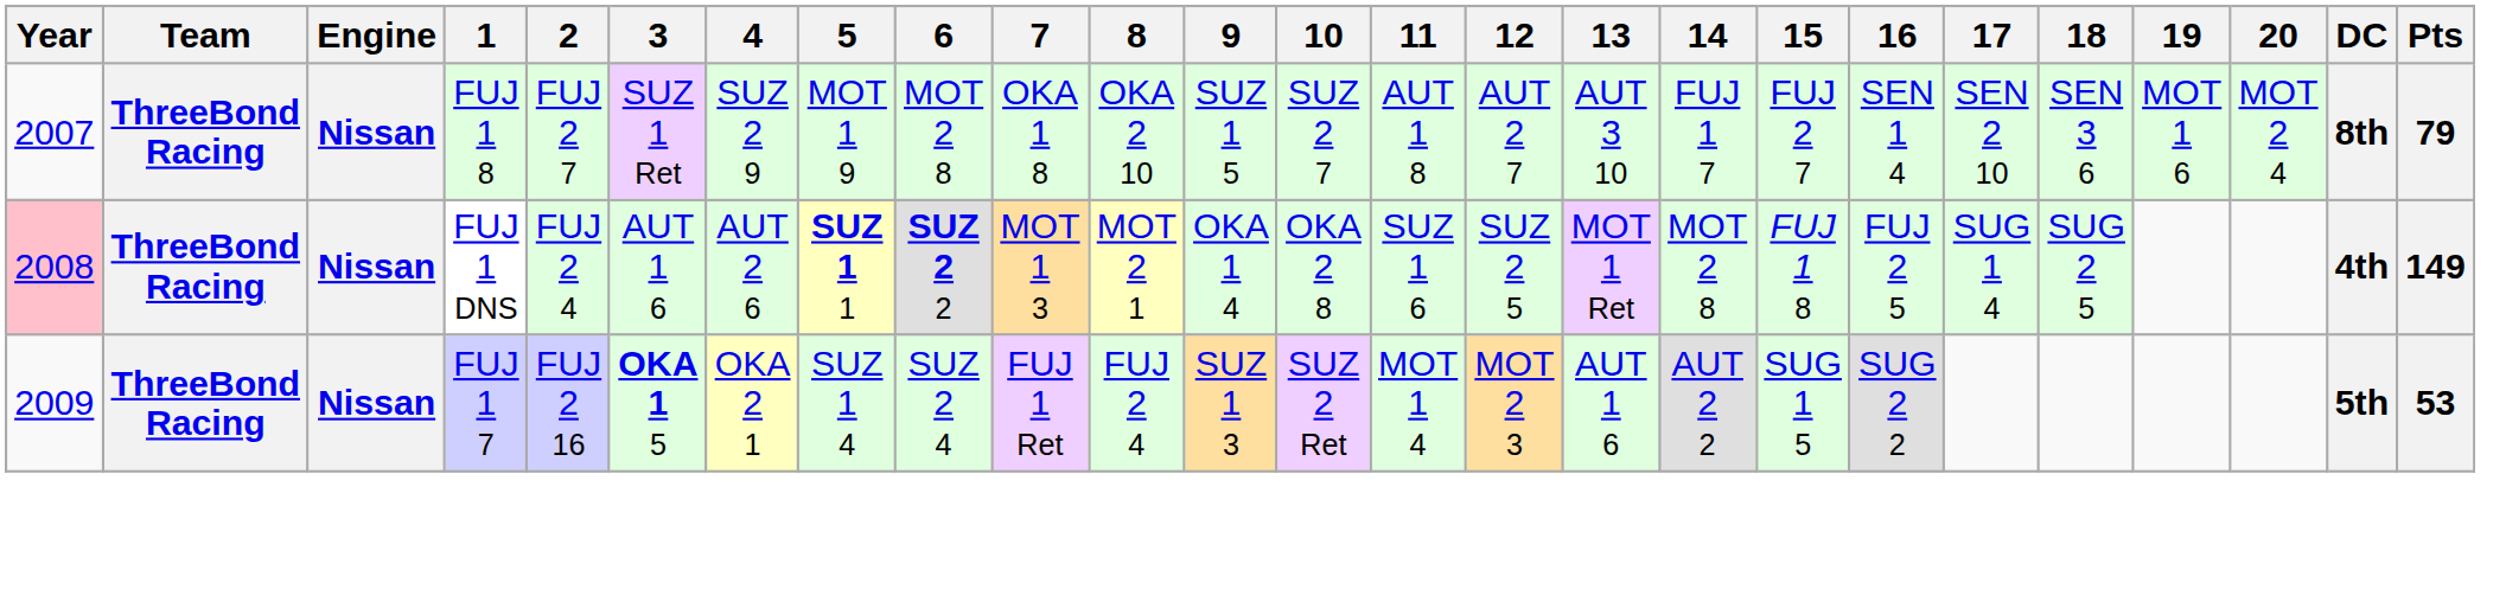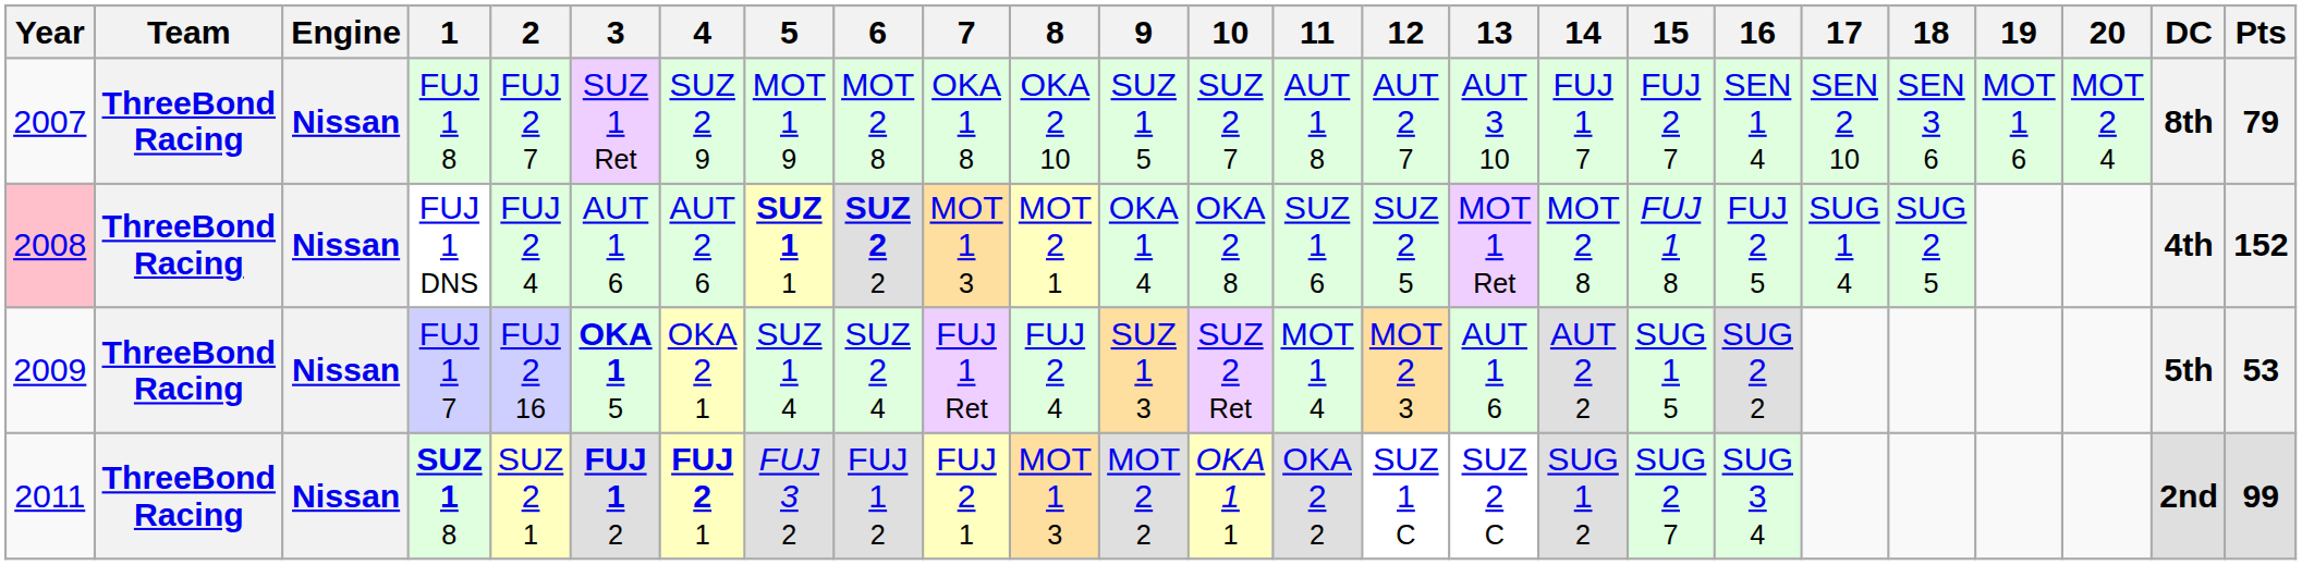FUJ 1 DNS | Pts: 149 -> 152
+ row: 2011 | ThreeBond Racing | Nissan | SUZ 1 8 | SUZ 2 1 | FUJ 1 2 | FUJ 2 1 | FUJ 3 2 | FUJ 1 2 | FUJ 2 1 | MOT 1 3 | MOT 2 2 | OKA 1 1 | OKA 2 2 | SUZ 1 C | SUZ 2 C | SUG 1 2 | SUG 2 7 | SUG 3 4 | 2nd | 99
